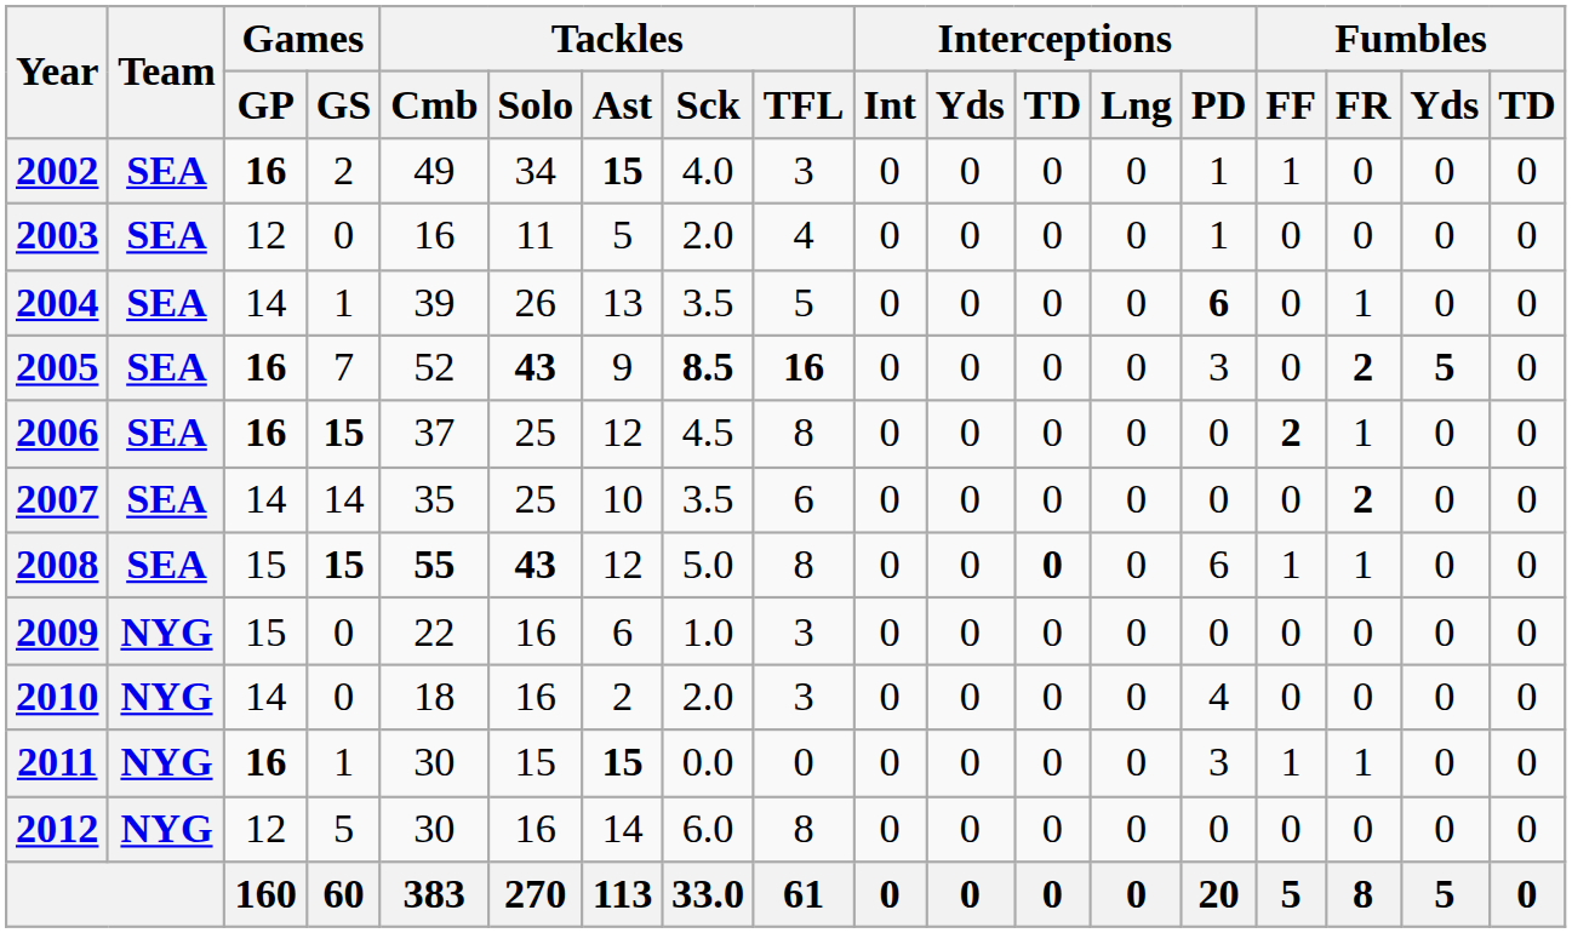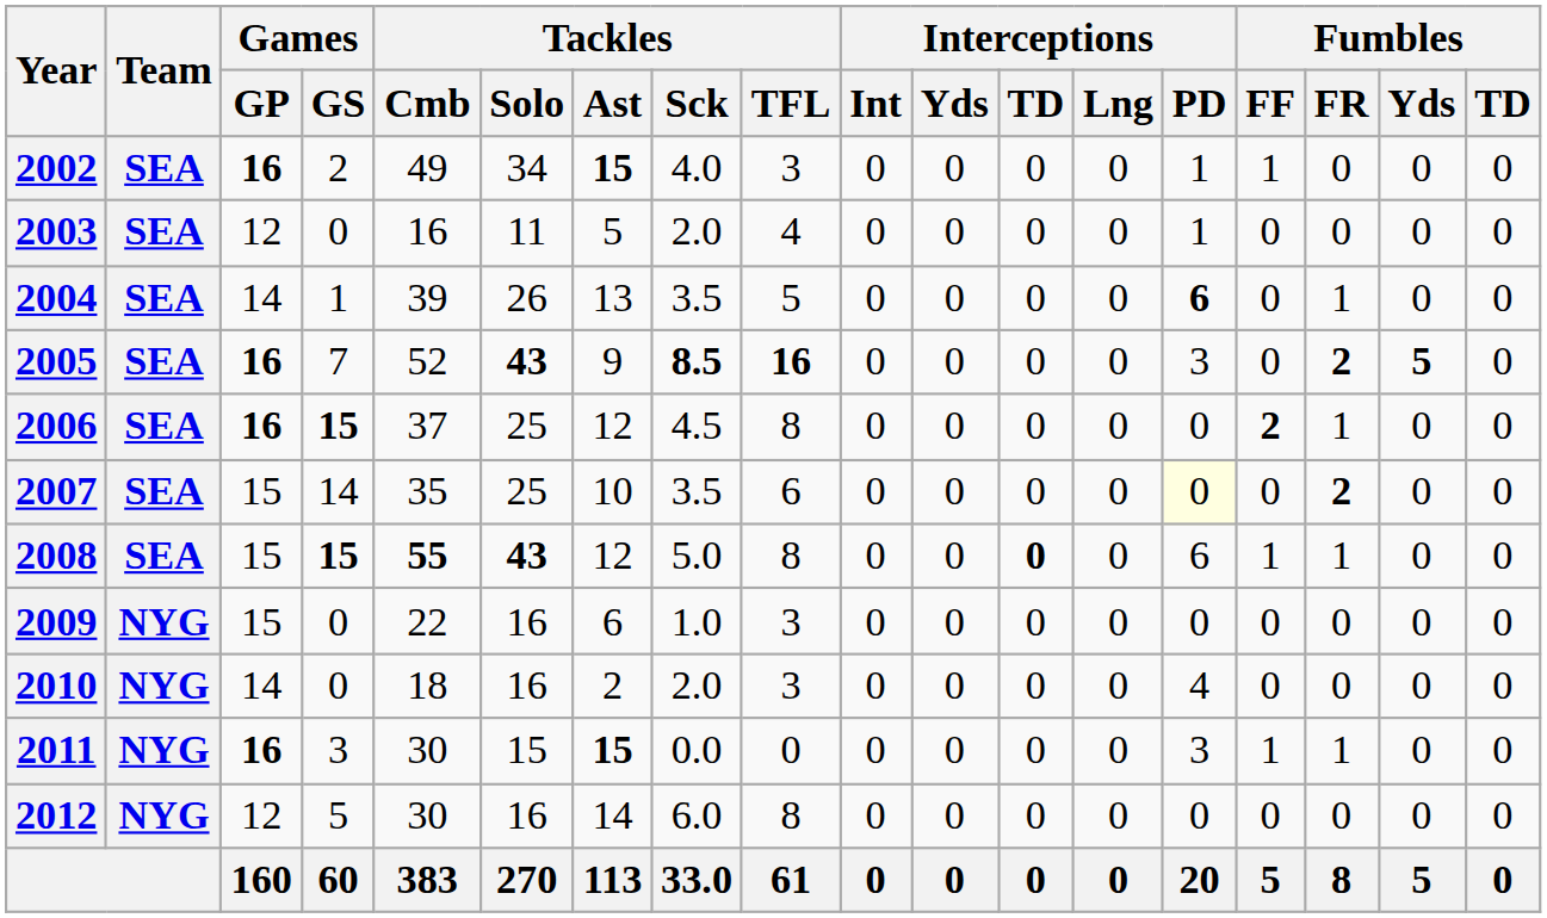2007 | Games / GP: 14 -> 15
2007 | Interceptions / PD: no background -> lightyellow background
2011 | Games / GS: 1 -> 3
